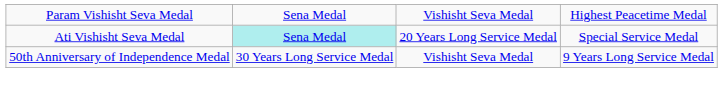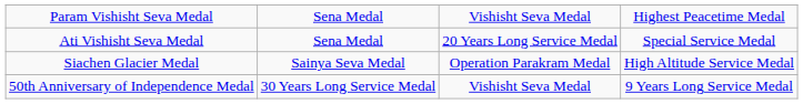Ati Vishisht Seva Medal | column 2: paleturquoise background -> no background
+ row: Siachen Glacier Medal | Sainya Seva Medal | Operation Parakram Medal | High Altitude Service Medal
